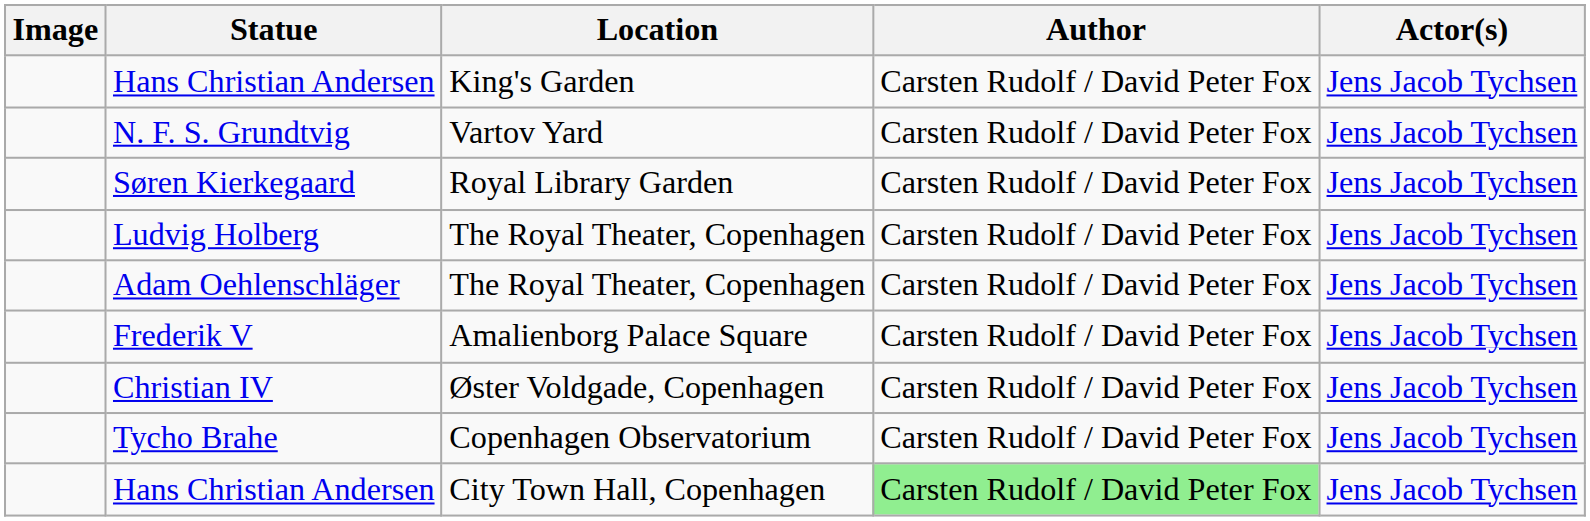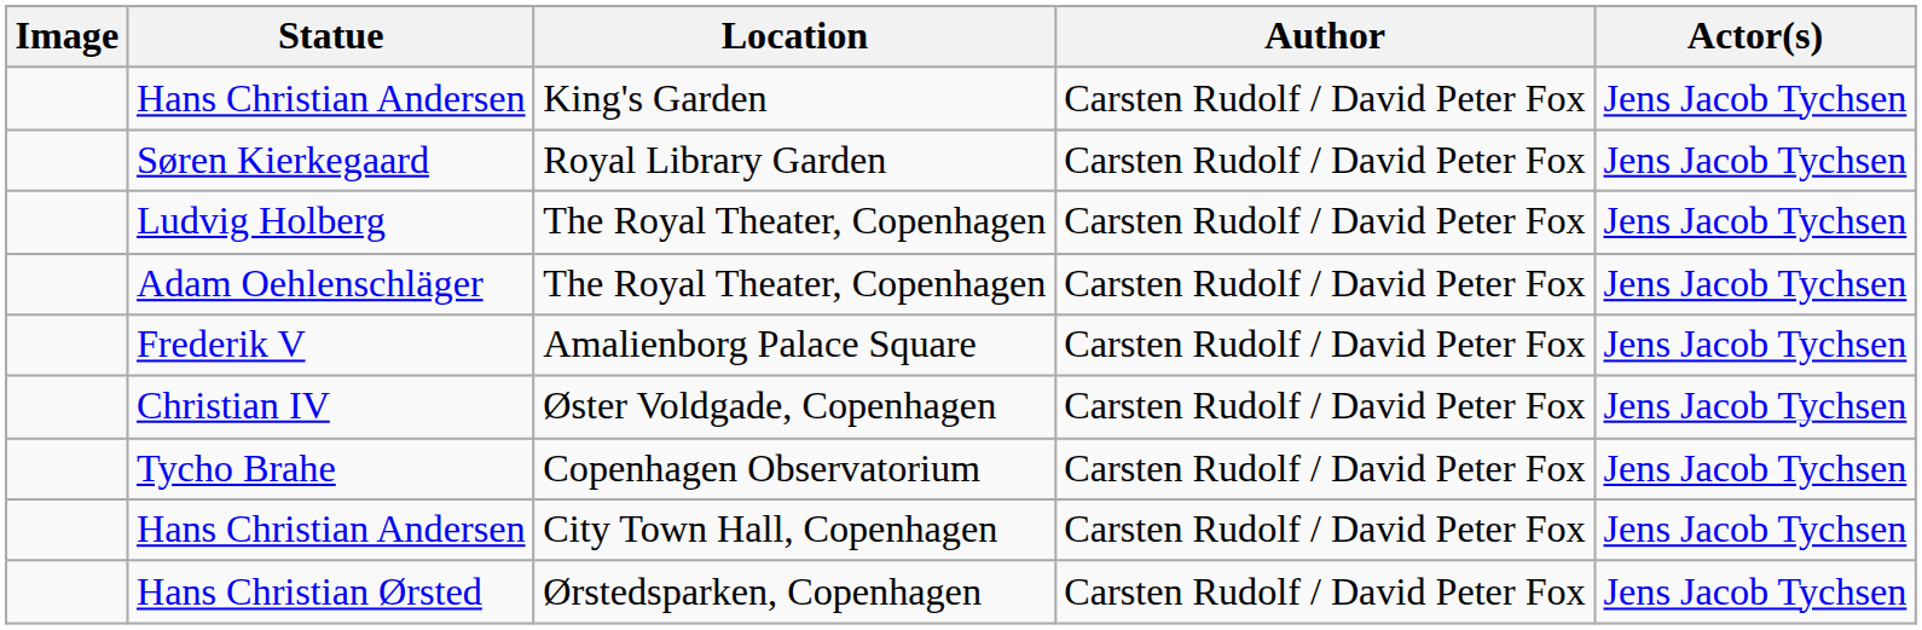- row: N. F. S. Grundtvig | Vartov Yard | Carsten Rudolf / David Peter Fox | Jens Jacob Tychsen
Hans Christian Andersen / City Town Hall, Copenhagen | Author: lightgreen background -> no background
+ row: Hans Christian Ørsted | Ørstedsparken, Copenhagen | Carsten Rudolf / David Peter Fox | Jens Jacob Tychsen
